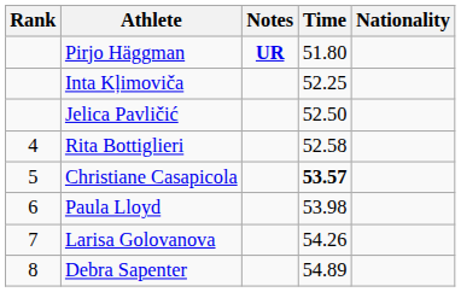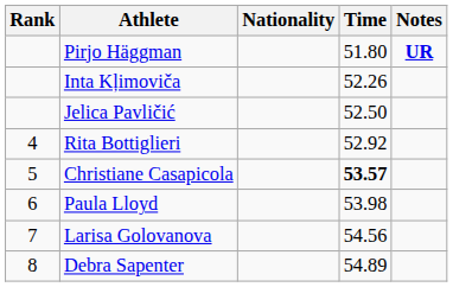columns swapped: Nationality <-> Notes
Inta Kļimoviča | Time: 52.25 -> 52.26
Rita Bottiglieri | Time: 52.58 -> 52.92
Larisa Golovanova | Time: 54.26 -> 54.56
